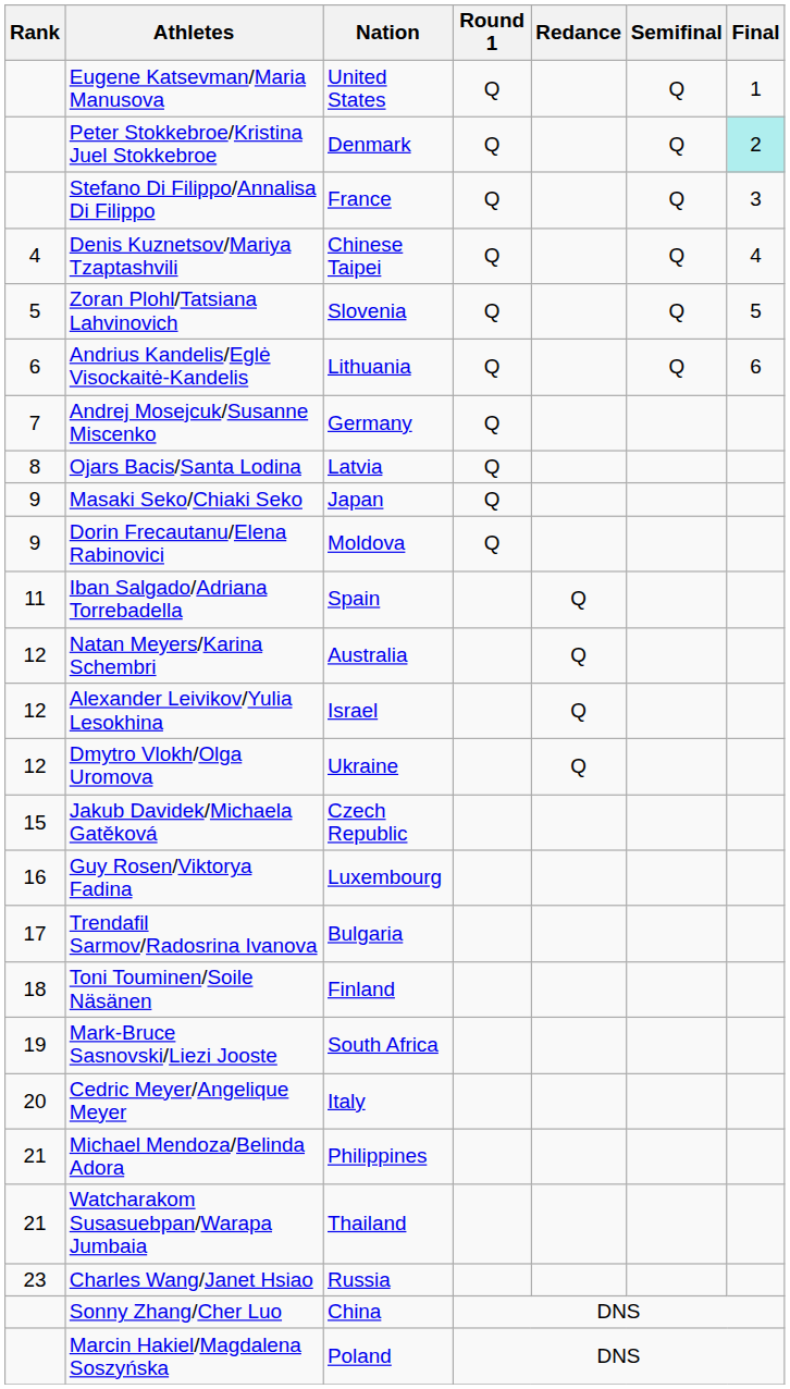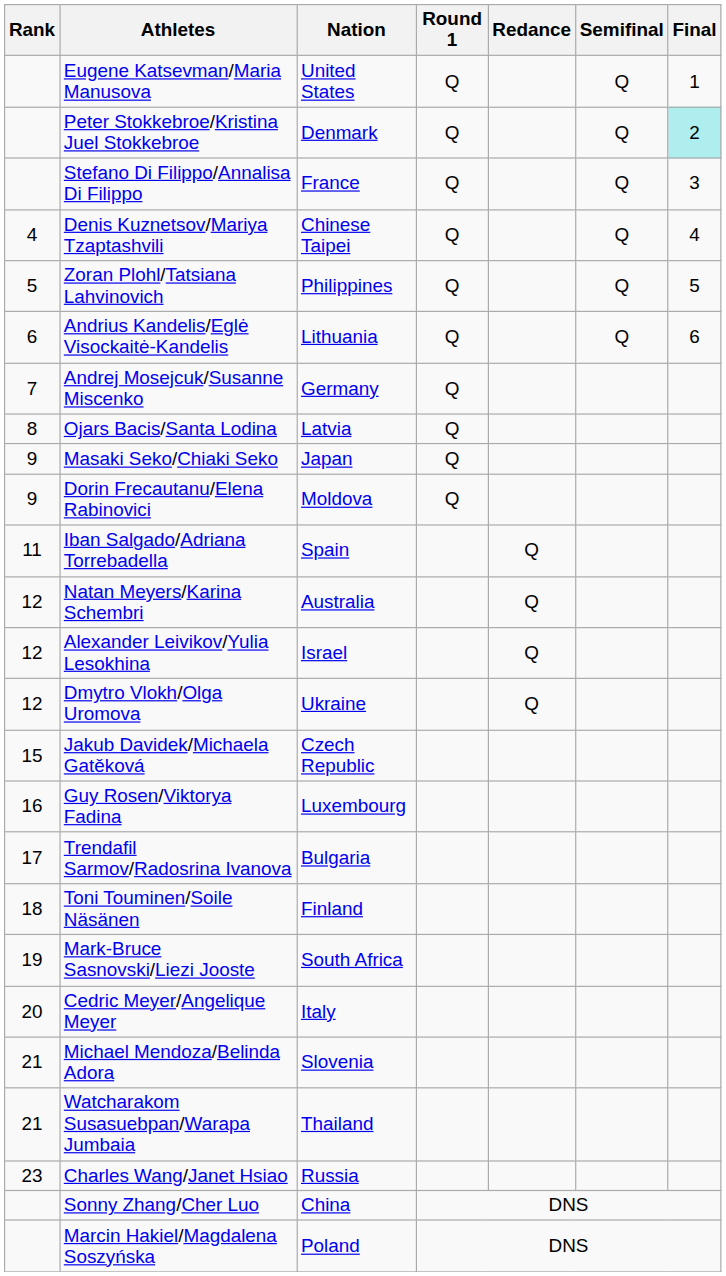Zoran Plohl/Tatsiana Lahvinovich | Nation: Slovenia -> Philippines
Michael Mendoza/Belinda Adora | Nation: Philippines -> Slovenia
